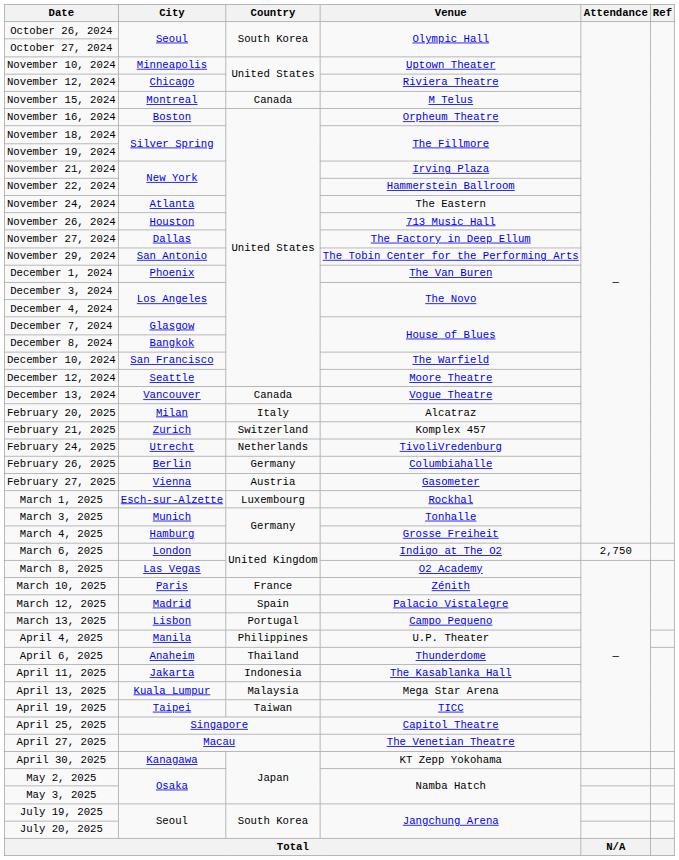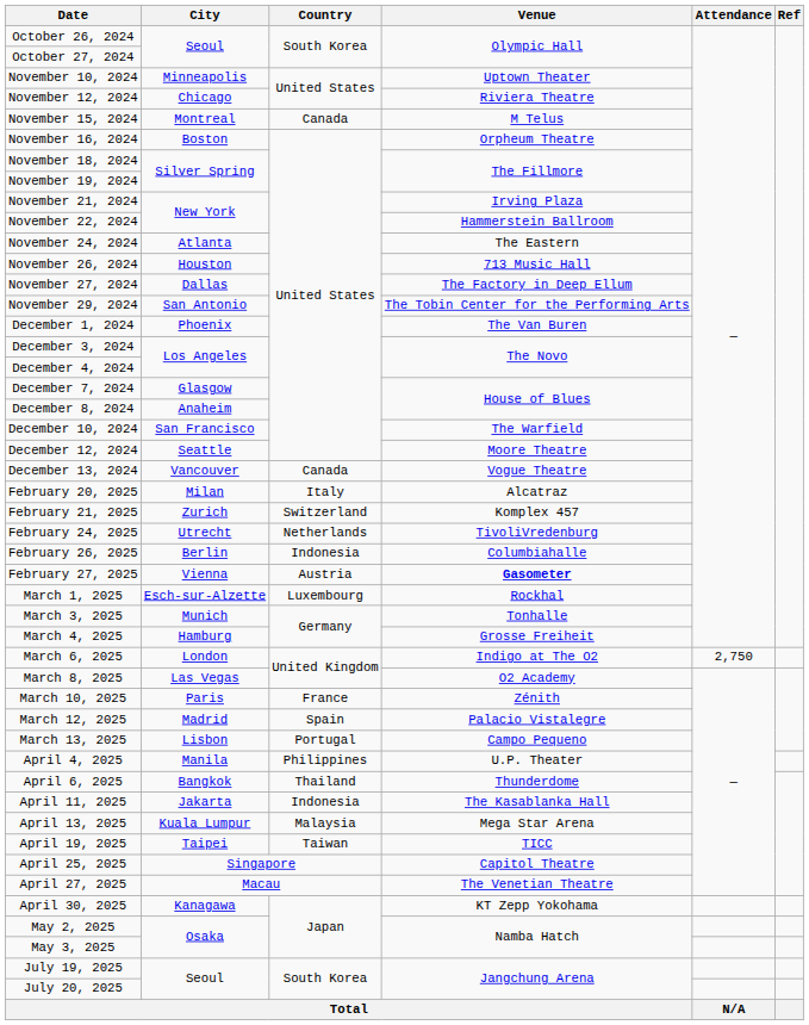December 8, 2024 | City: Bangkok -> Anaheim
February 26, 2025 | Country: Germany -> Indonesia
February 27, 2025 | Venue: normal -> bold
April 6, 2025 | City: Anaheim -> Bangkok
